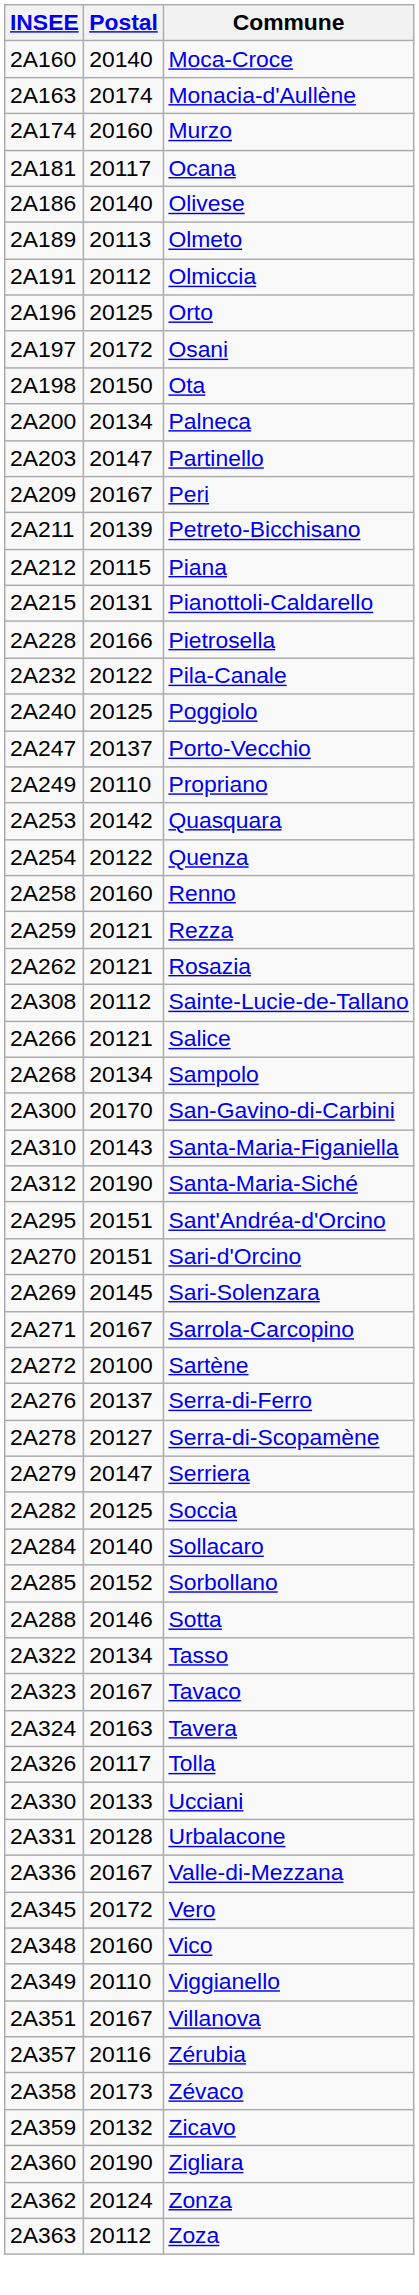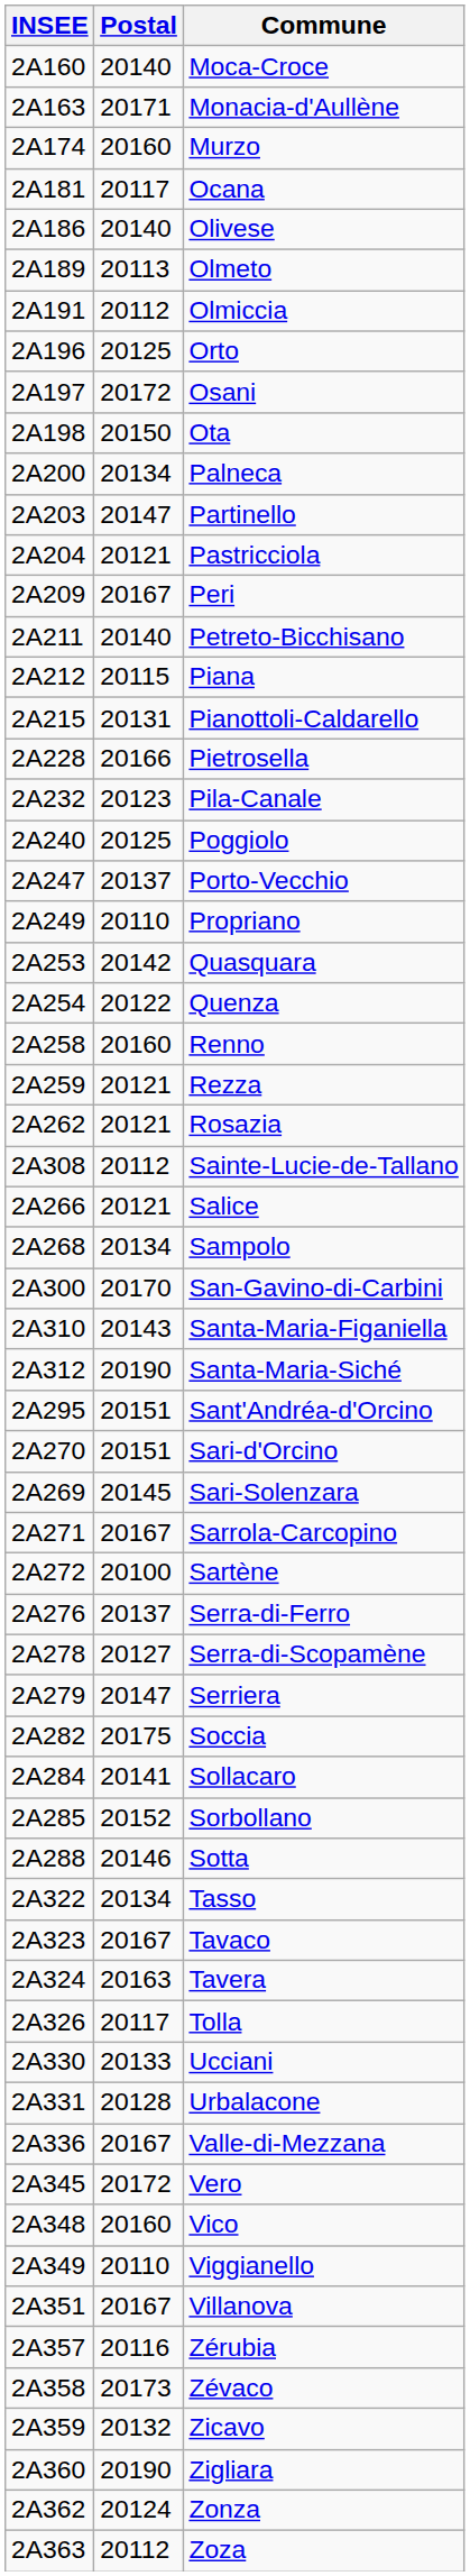Monacia-d'Aullène | Postal: 20174 -> 20171
+ row: 2A204 | 20121 | Pastricciola
Petreto-Bicchisano | Postal: 20139 -> 20140
Pila-Canale | Postal: 20122 -> 20123
Soccia | Postal: 20125 -> 20175
Sollacaro | Postal: 20140 -> 20141
